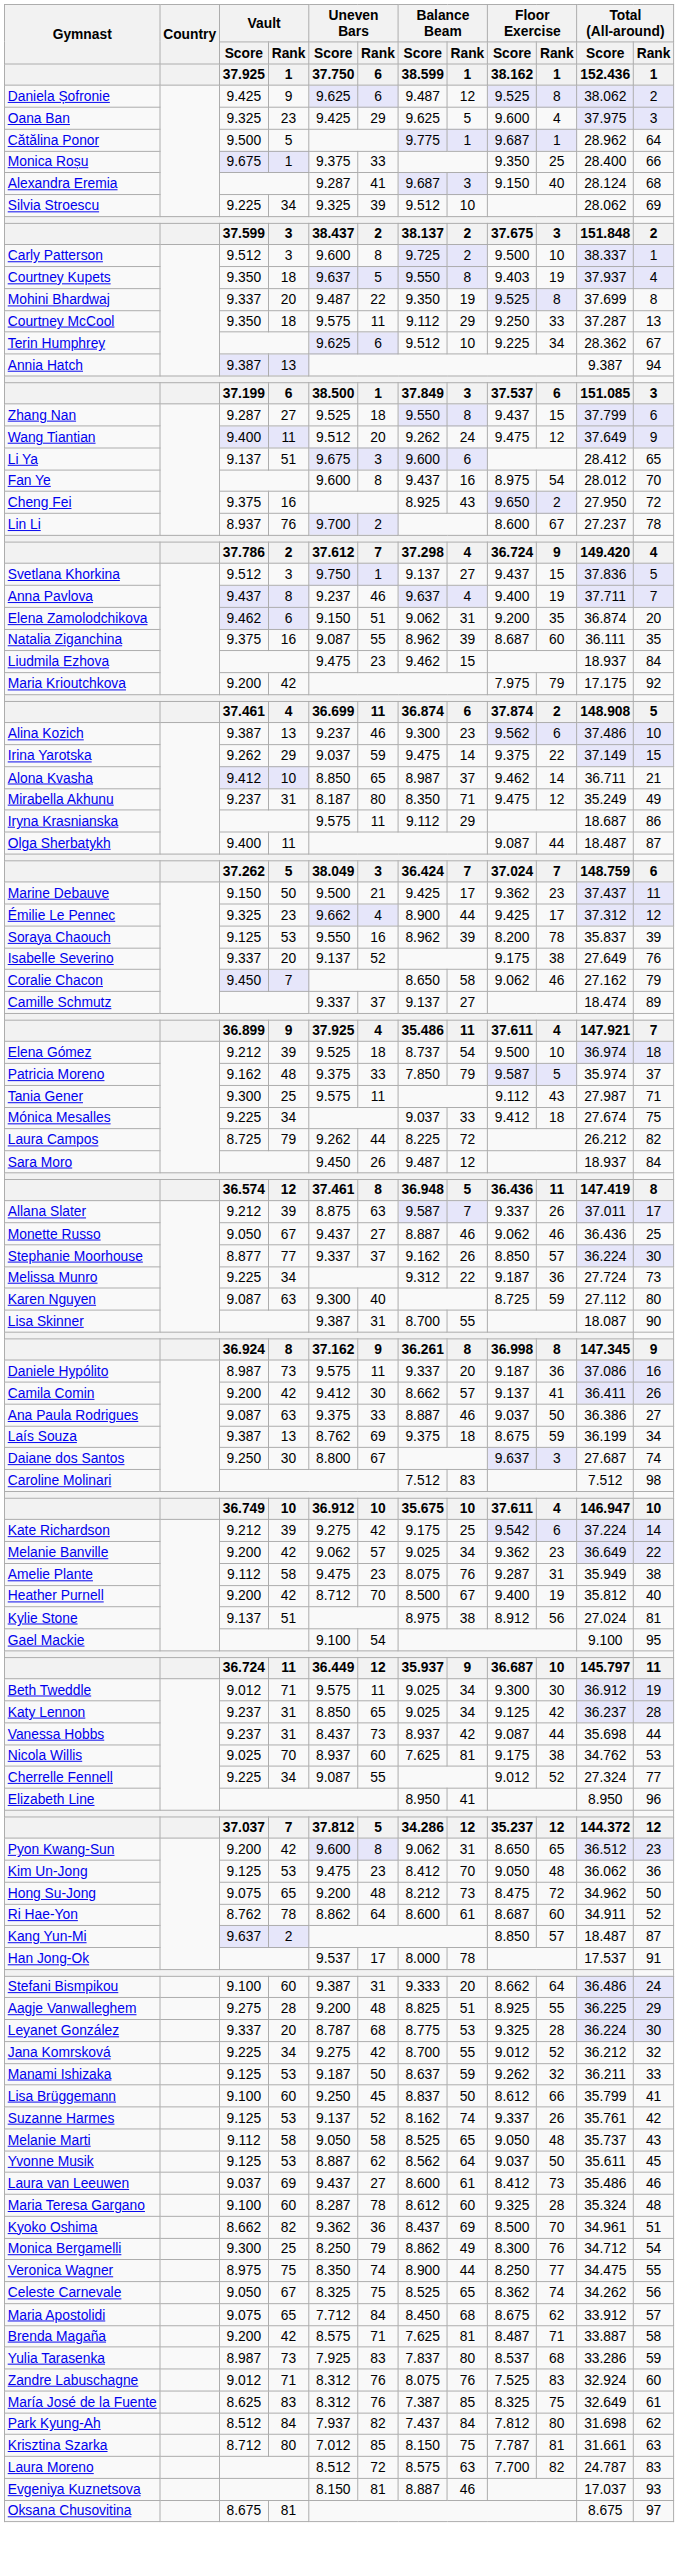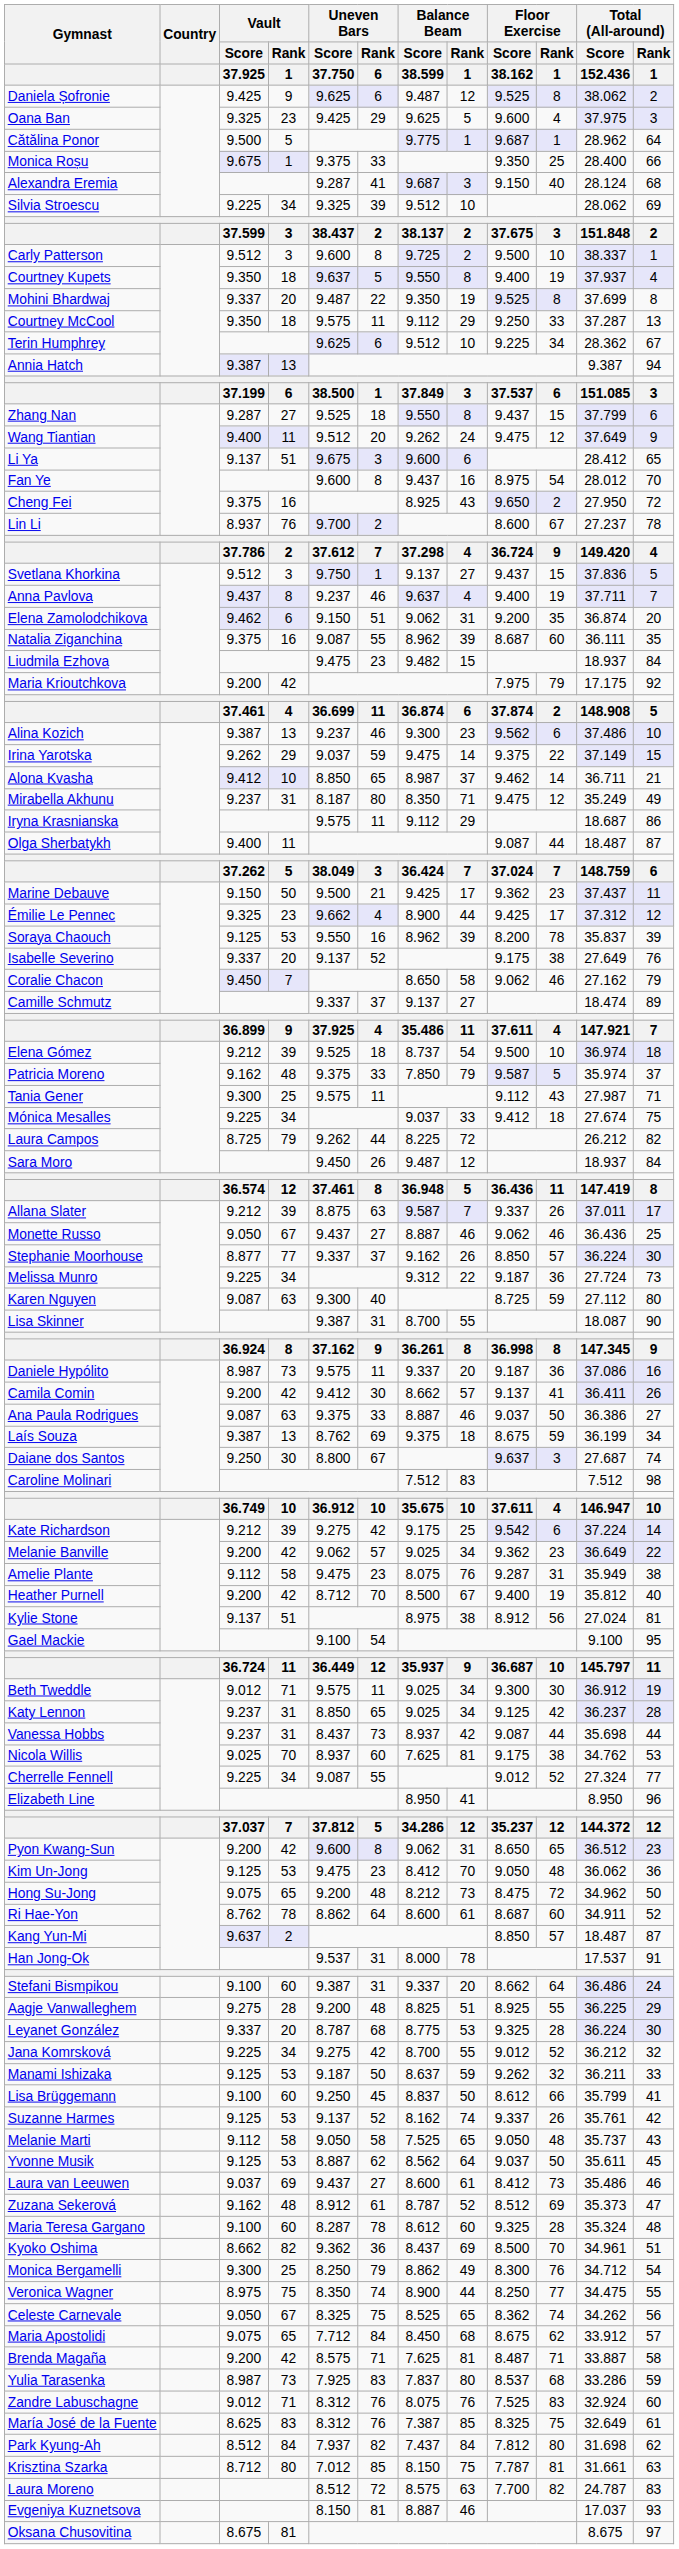Courtney Kupets | Floor Exercise / Score / 38.162: 9.403 -> 9.400
Liudmila Ezhova | Balance Beam / Score / 38.599: 9.462 -> 9.482
Han Jong-Ok | Uneven Bars / Rank / 6: 17 -> 31
Stefani Bismpikou | Balance Beam / Score / 38.599: 9.333 -> 9.337
Melanie Marti | Balance Beam / Score / 38.599: 8.525 -> 7.525
+ row: Zuzana Sekerová | 9.162 | 48 | 8.912 | 61 | 8.787 | 52 | 8.512 | 69 | 35.373 | 47
